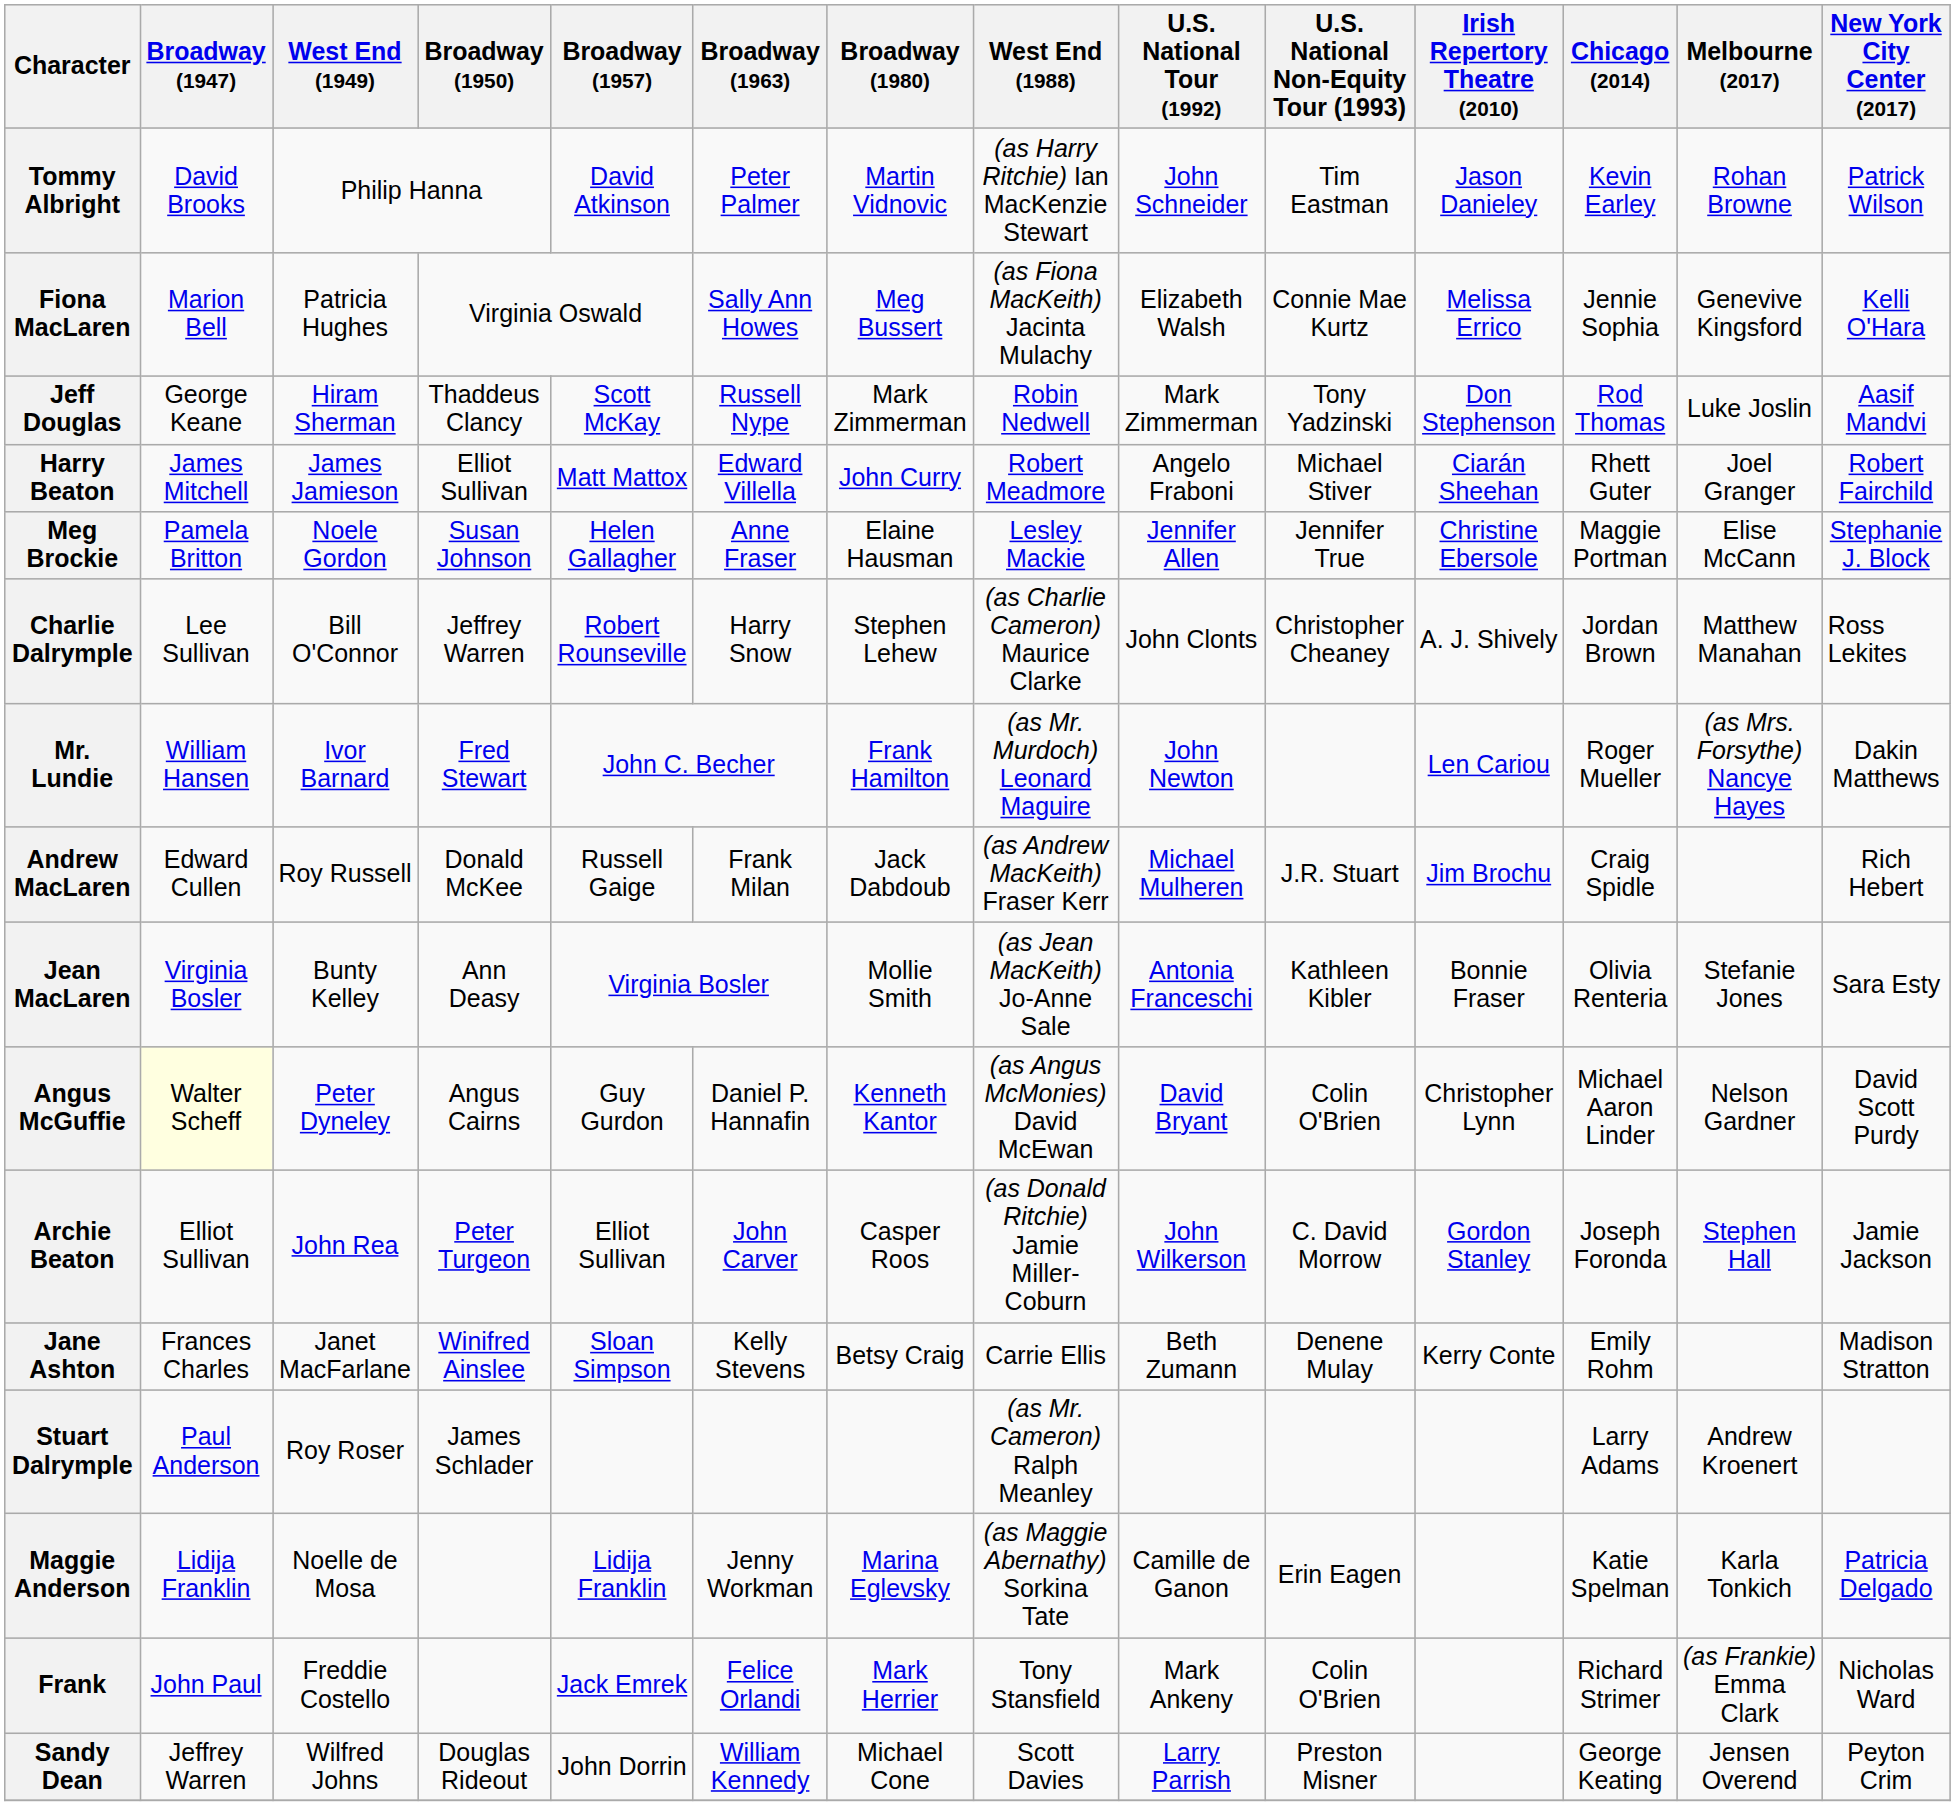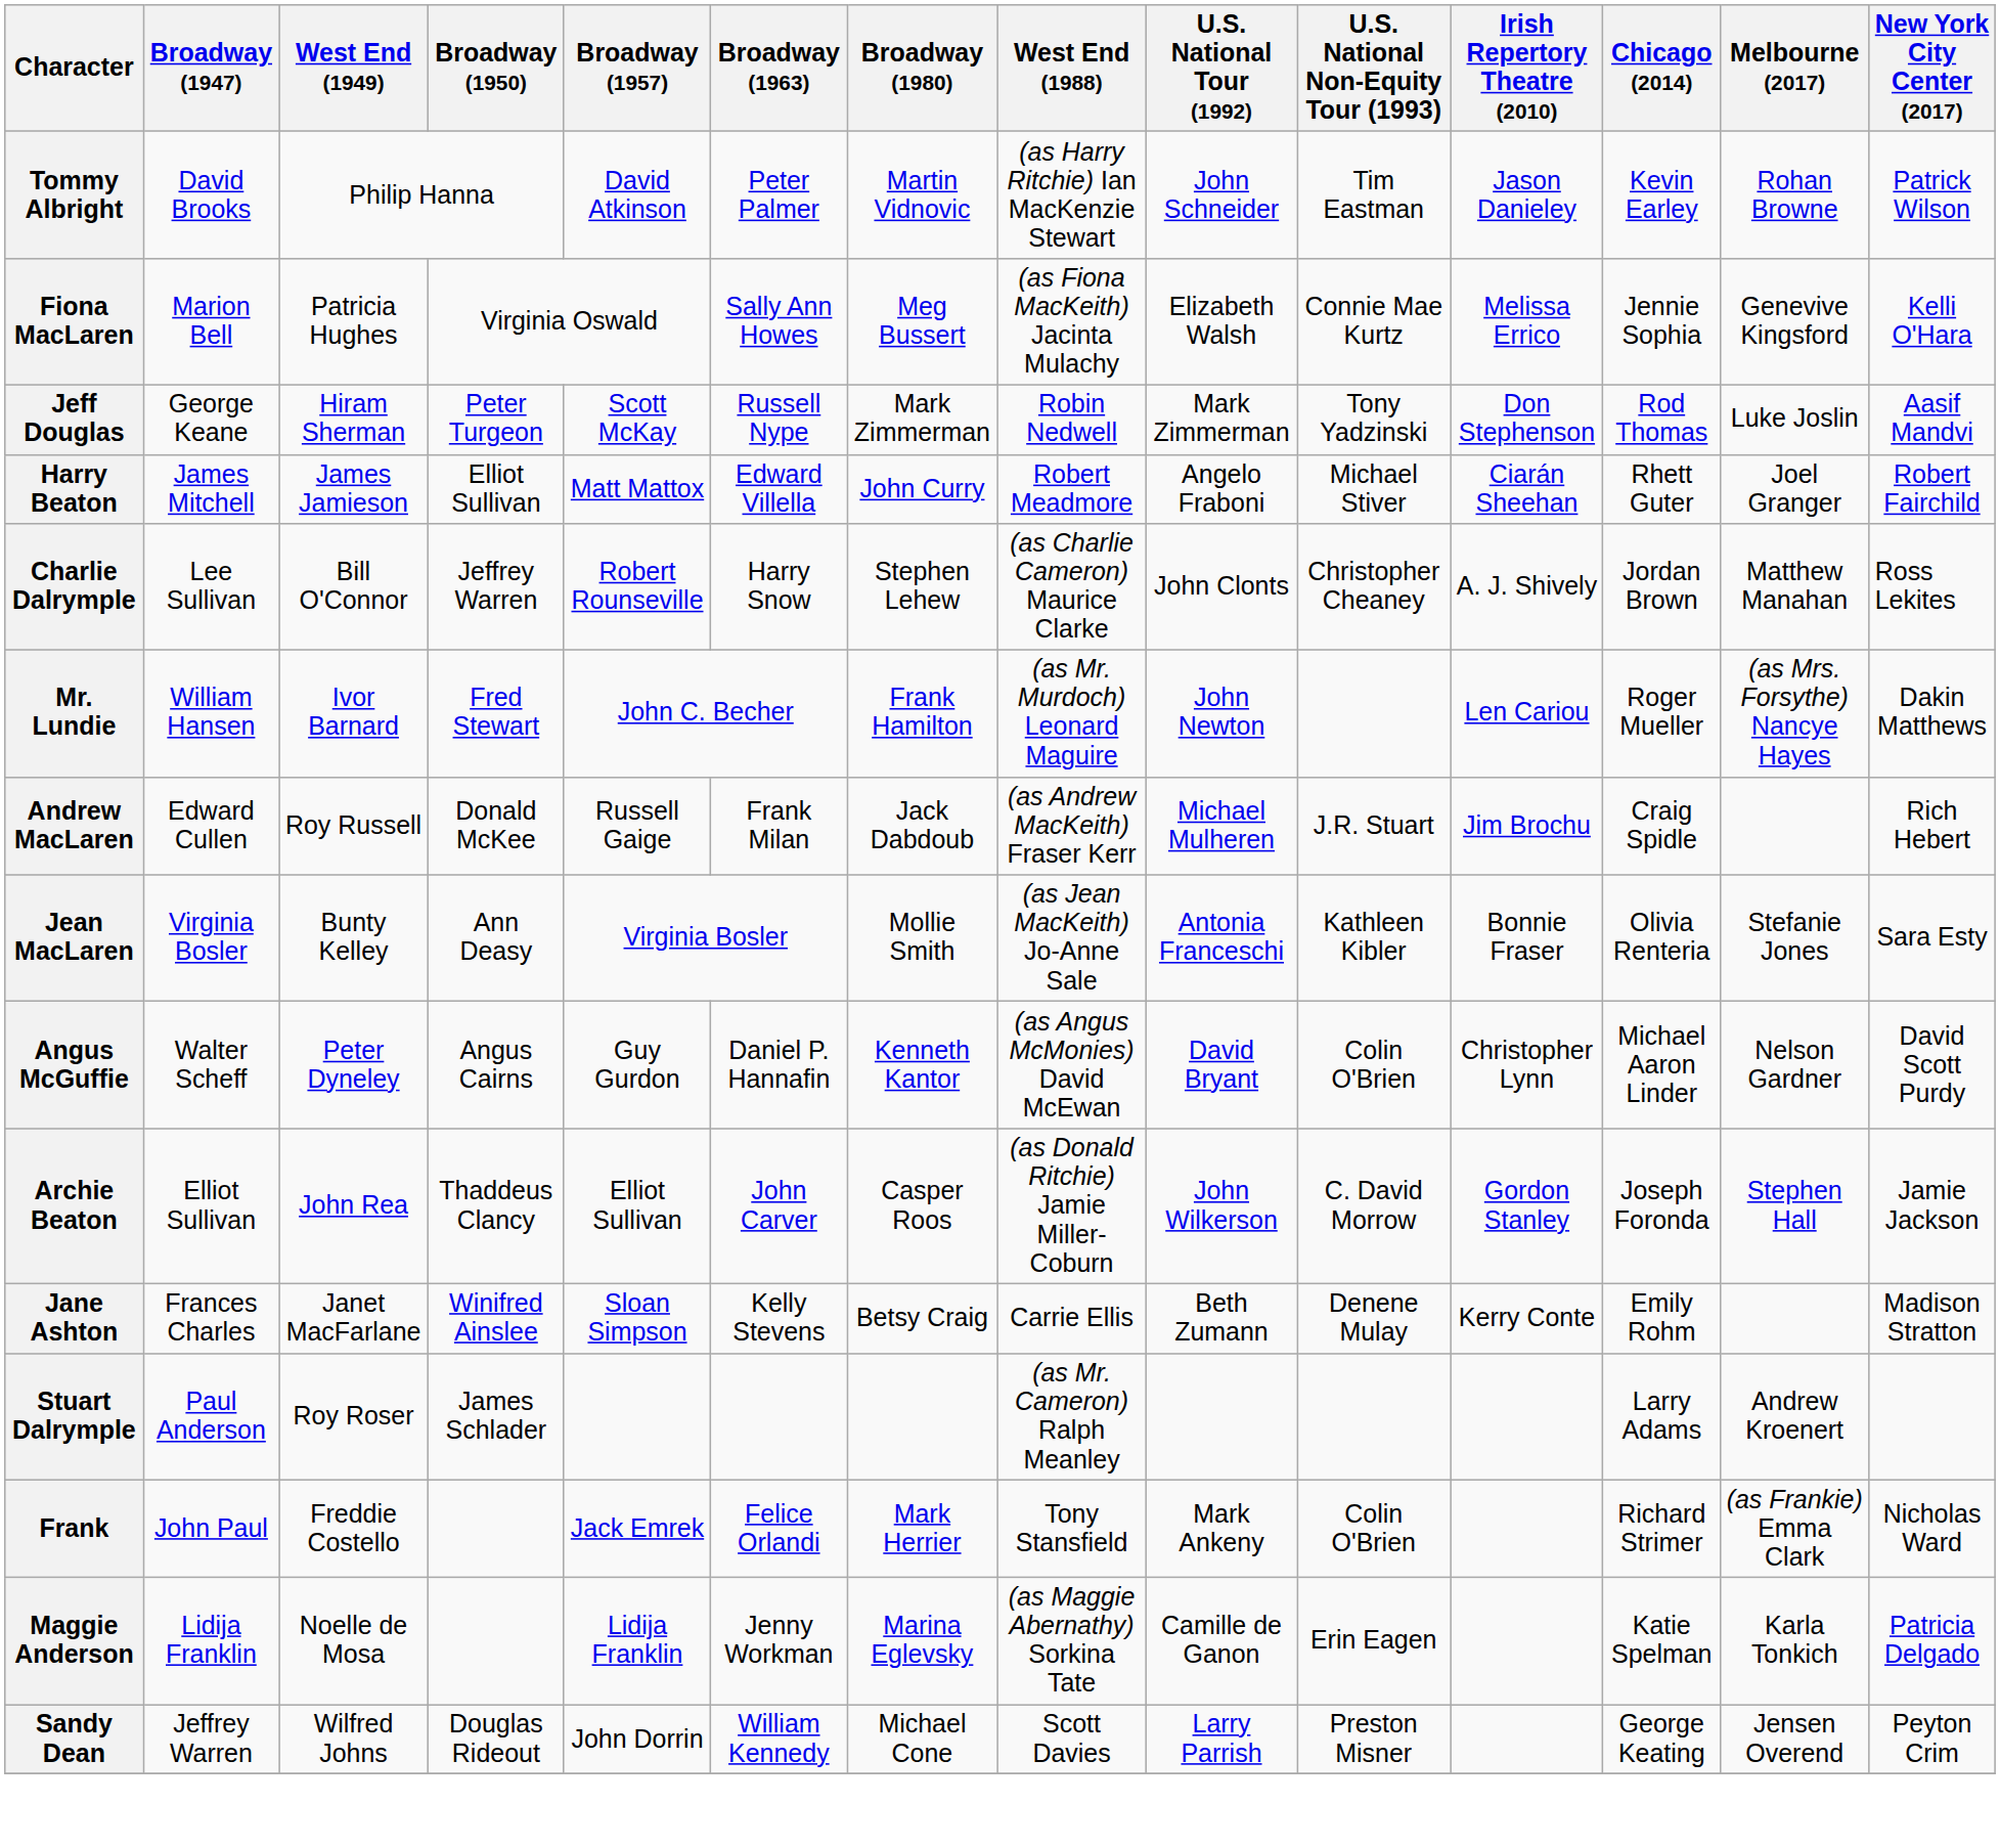Jeff Douglas | Broadway (1950): Thaddeus Clancy -> Peter Turgeon
- row: Meg Brockie | Pamela Britton | Noele Gordon | Susan Johnson | Helen Gallagher | Anne Fraser | Elaine Hausman | Lesley Mackie | Jennifer Allen | Jennifer True | Christine Ebersole | Maggie Portman | Elise McCann | Stephanie J. Block
Angus McGuffie | Broadway (1947): lightyellow background -> no background
Archie Beaton | Broadway (1950): Peter Turgeon -> Thaddeus Clancy
rows swapped: Maggie Anderson <-> Frank
